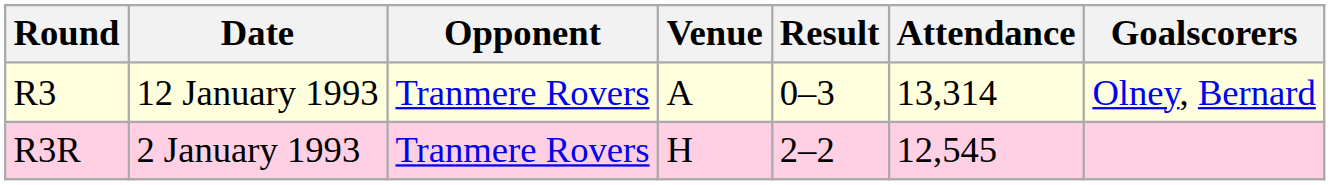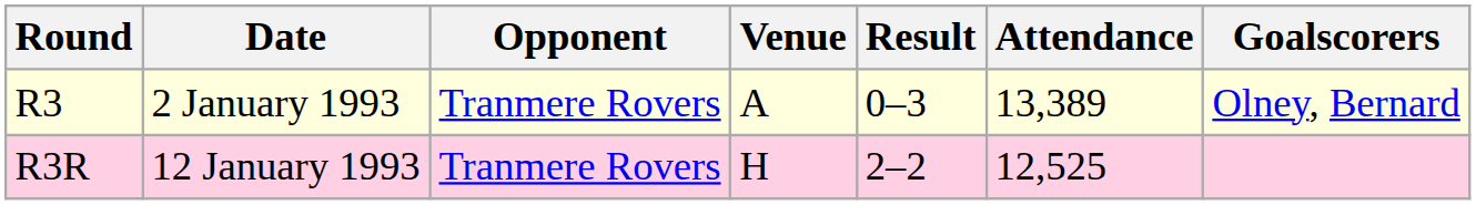R3 | Date: 12 January 1993 -> 2 January 1993
R3 | Attendance: 13,314 -> 13,389
R3R | Date: 2 January 1993 -> 12 January 1993
R3R | Attendance: 12,545 -> 12,525
